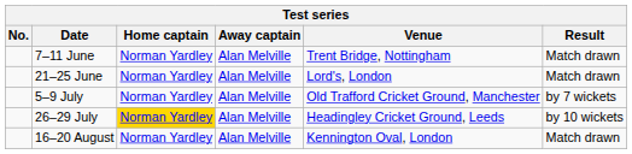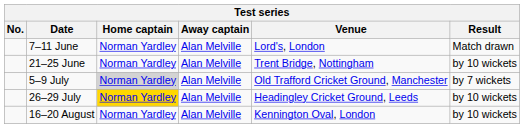7–11 June | Venue: Trent Bridge, Nottingham -> Lord's, London
21–25 June | Venue: Lord's, London -> Trent Bridge, Nottingham
21–25 June | Result: Match drawn -> by 10 wickets
5–9 July | Home captain: no background -> lightgrey background
16–20 August | Result: Match drawn -> by 10 wickets
